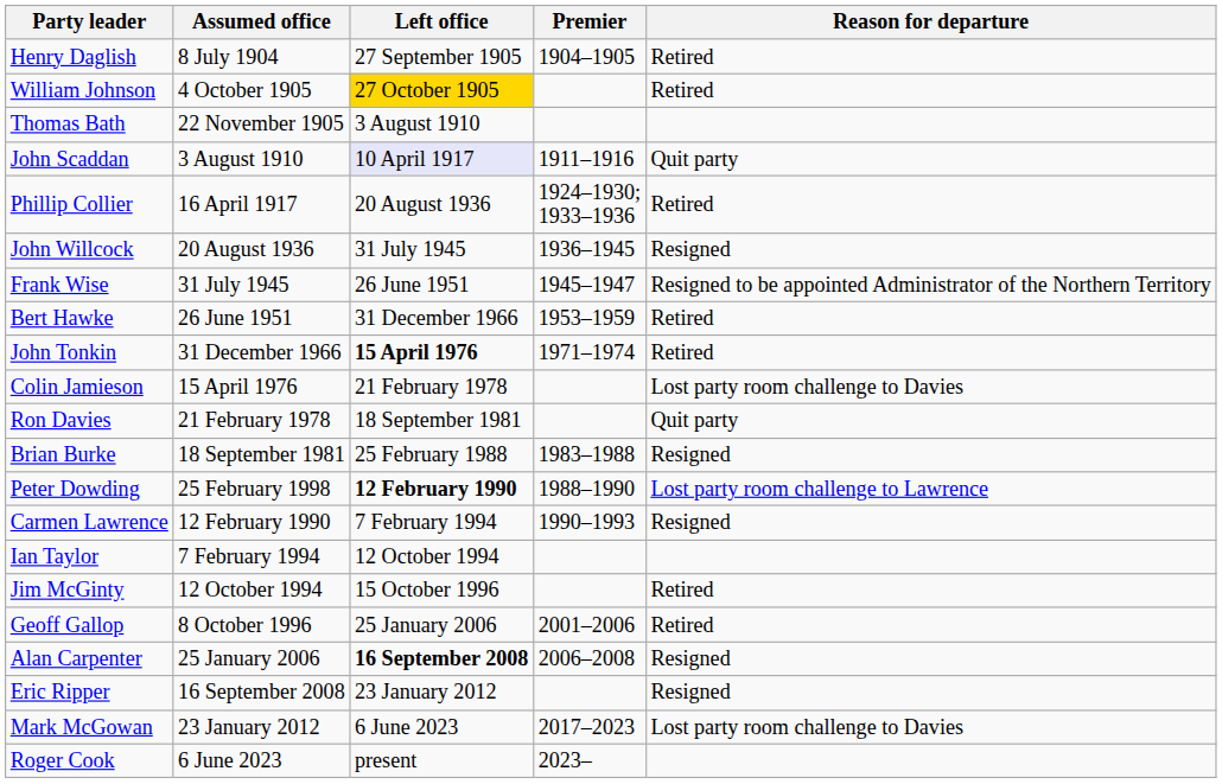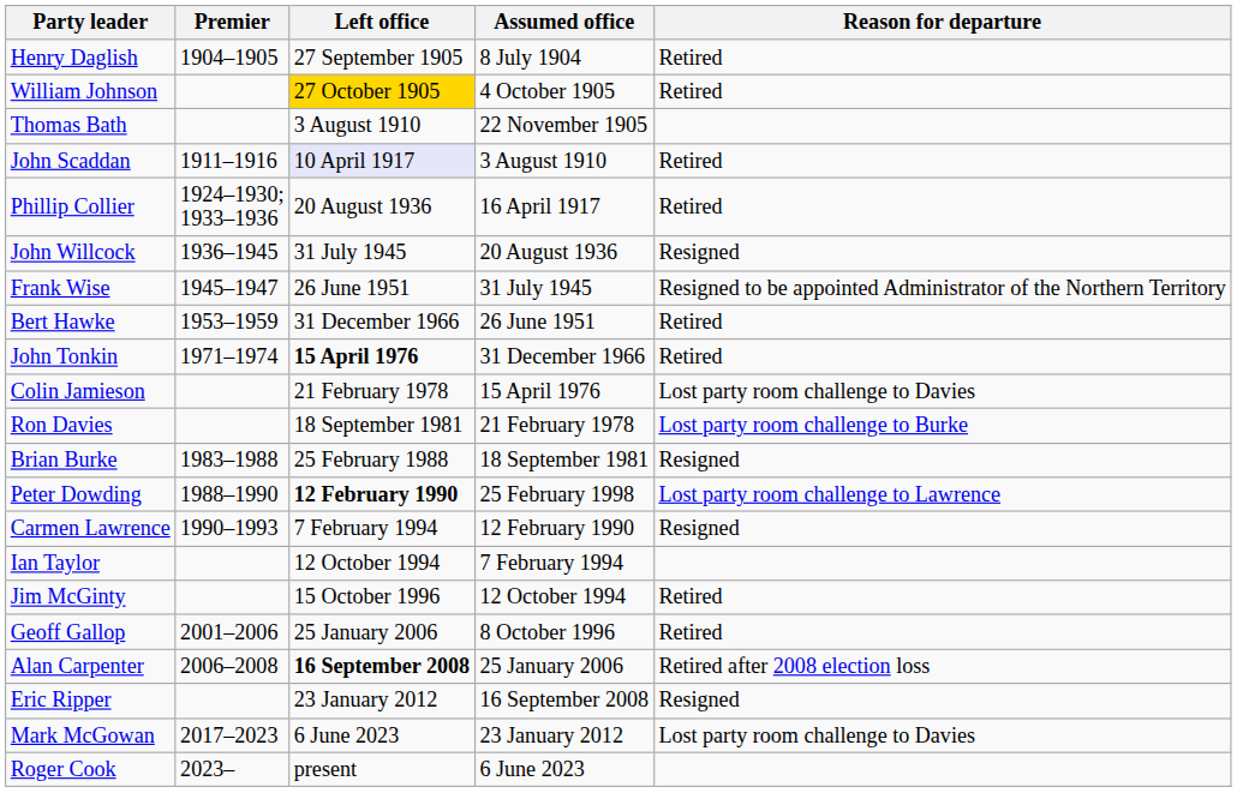columns swapped: Assumed office <-> Premier
John Scaddan | Reason for departure: Quit party -> Retired
Ron Davies | Reason for departure: Quit party -> Lost party room challenge to Burke
Alan Carpenter | Reason for departure: Resigned -> Retired after 2008 election loss
